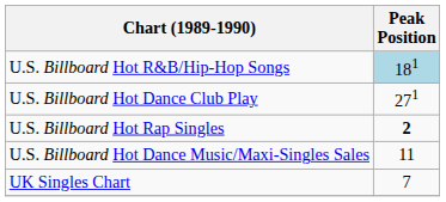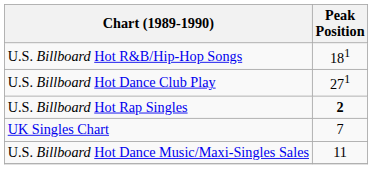U.S. Billboard Hot R&B/Hip-Hop Songs | Peak Position: lightblue background -> no background
rows swapped: U.S. Billboard Hot Dance Music/Maxi-Singles Sales <-> UK Singles Chart
